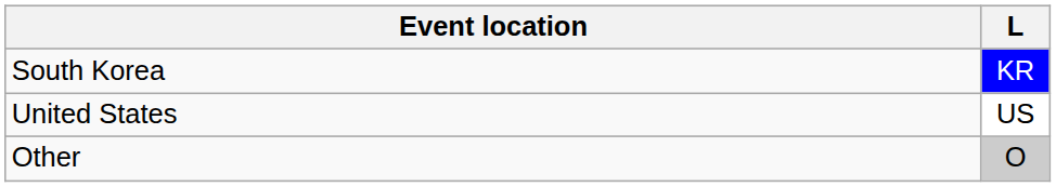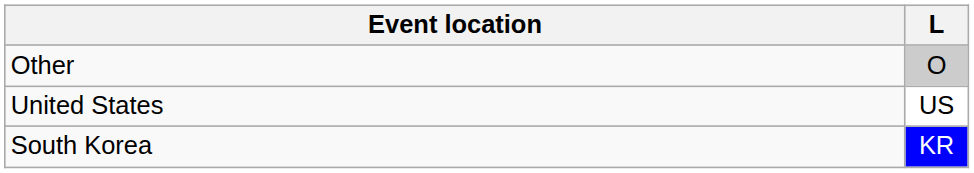rows swapped: South Korea <-> Other
